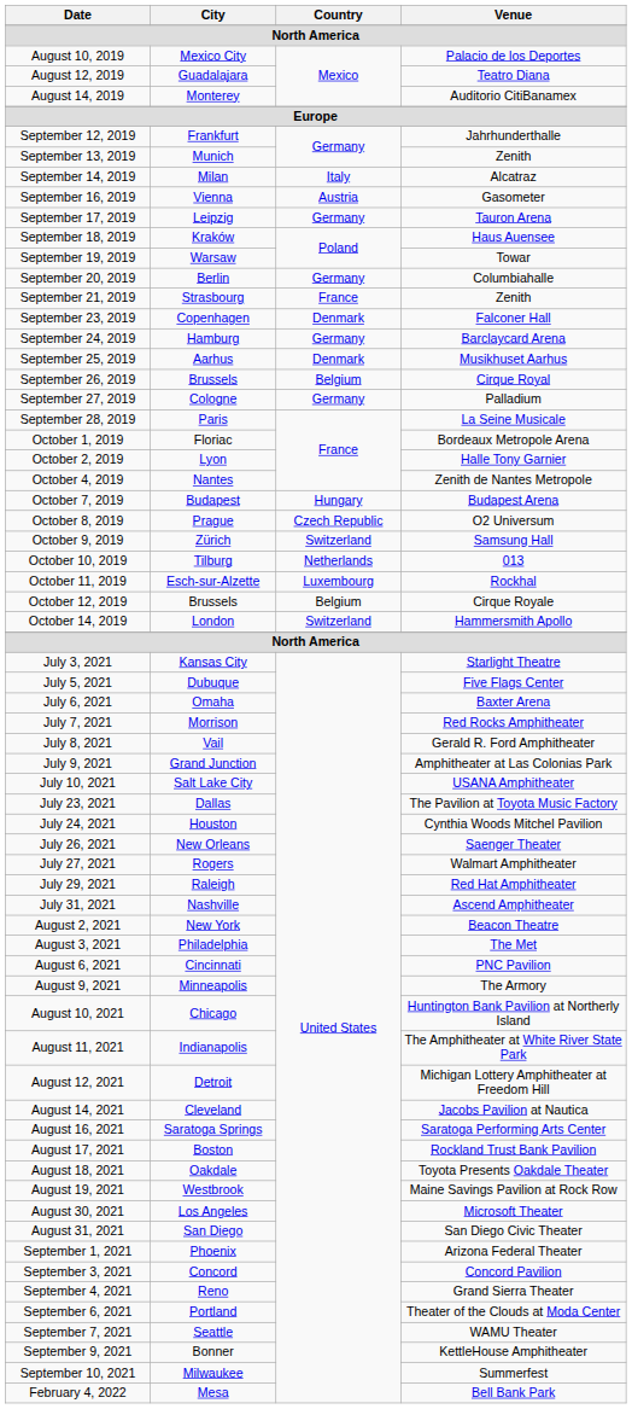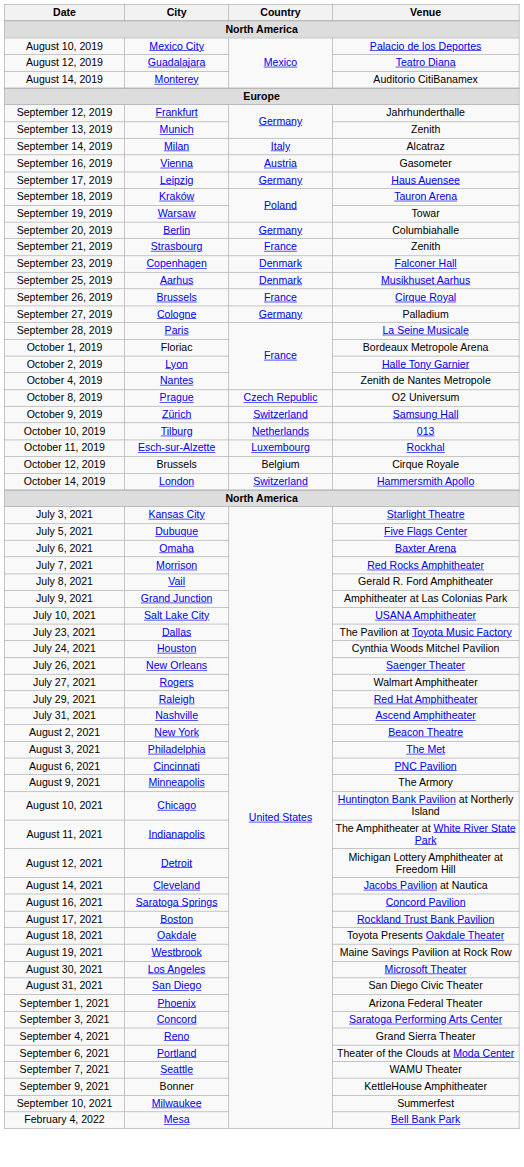September 17, 2019 | Venue: Tauron Arena -> Haus Auensee
September 18, 2019 | Venue: Haus Auensee -> Tauron Arena
- row: September 24, 2019 | Hamburg | Germany | Barclaycard Arena
September 26, 2019 | Country: Belgium -> France
- row: October 7, 2019 | Budapest | Hungary | Budapest Arena
August 16, 2021 | Venue: Saratoga Performing Arts Center -> Concord Pavilion
September 3, 2021 | Venue: Concord Pavilion -> Saratoga Performing Arts Center
